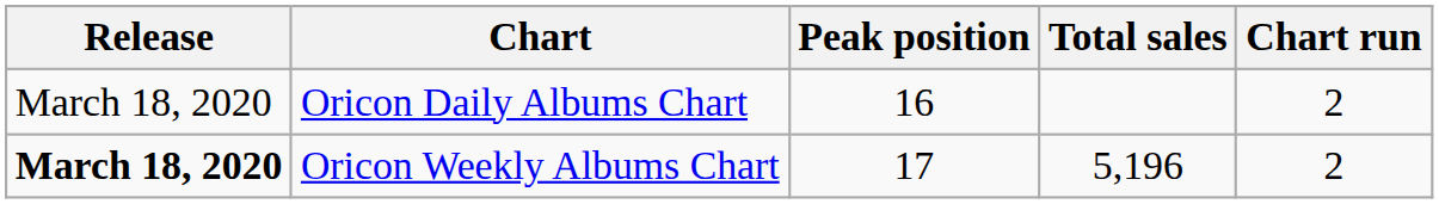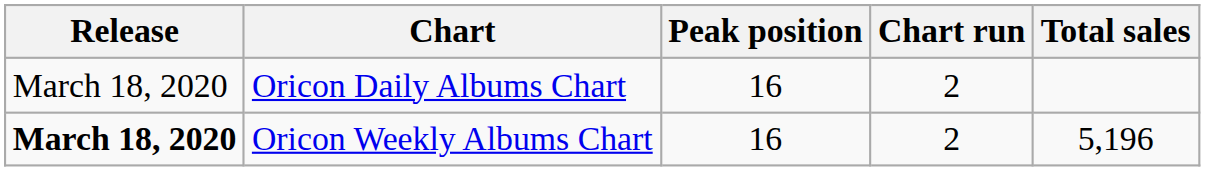columns swapped: Chart run <-> Total sales
Oricon Weekly Albums Chart | Peak position: 17 -> 16
